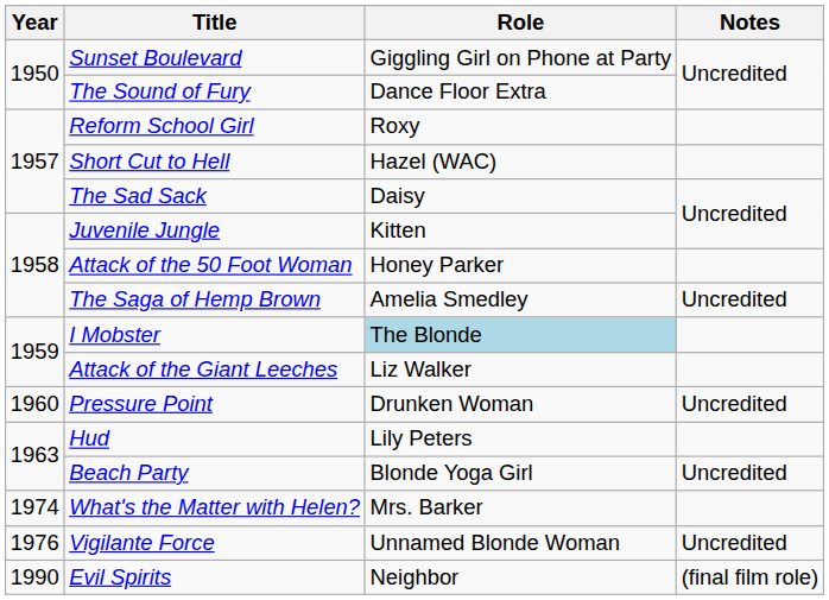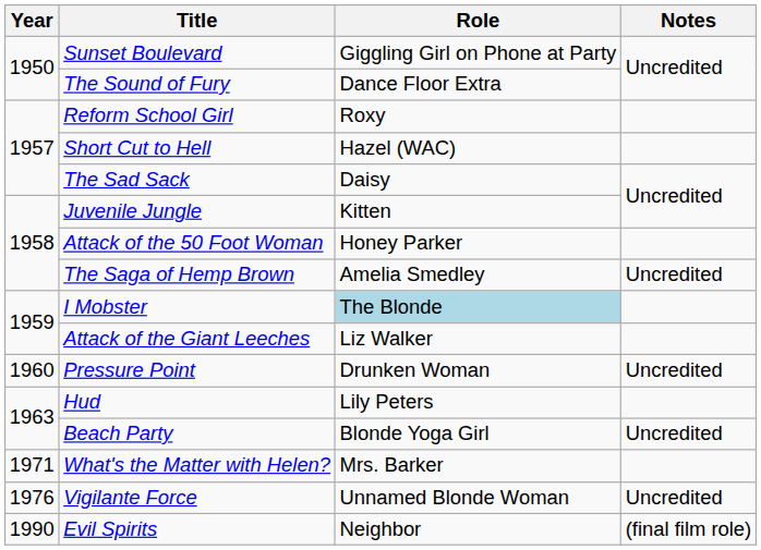What's the Matter with Helen? | Year: 1974 -> 1971
